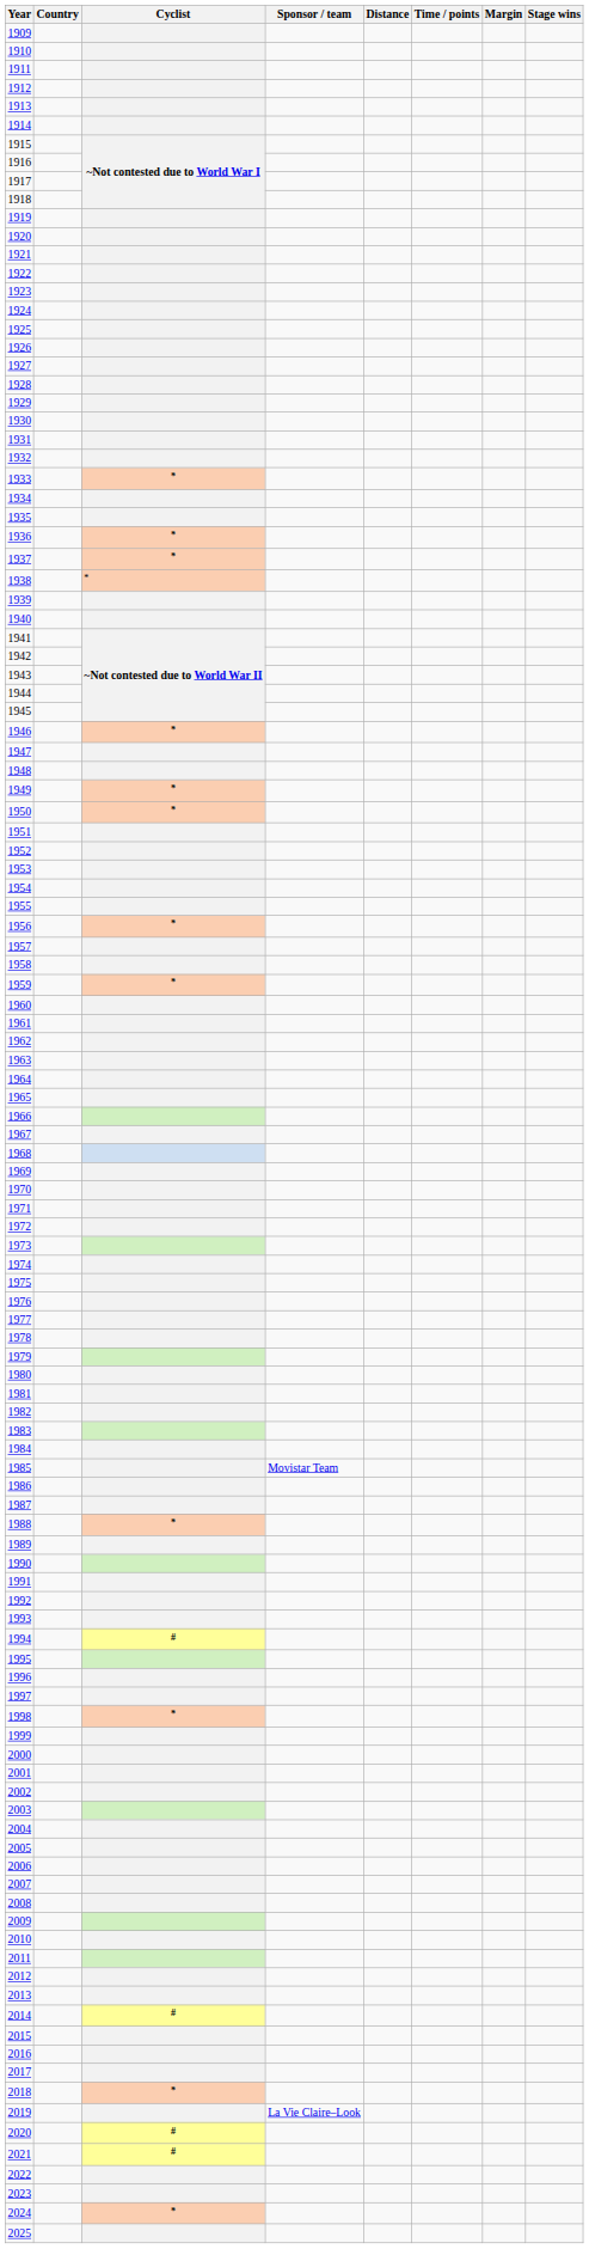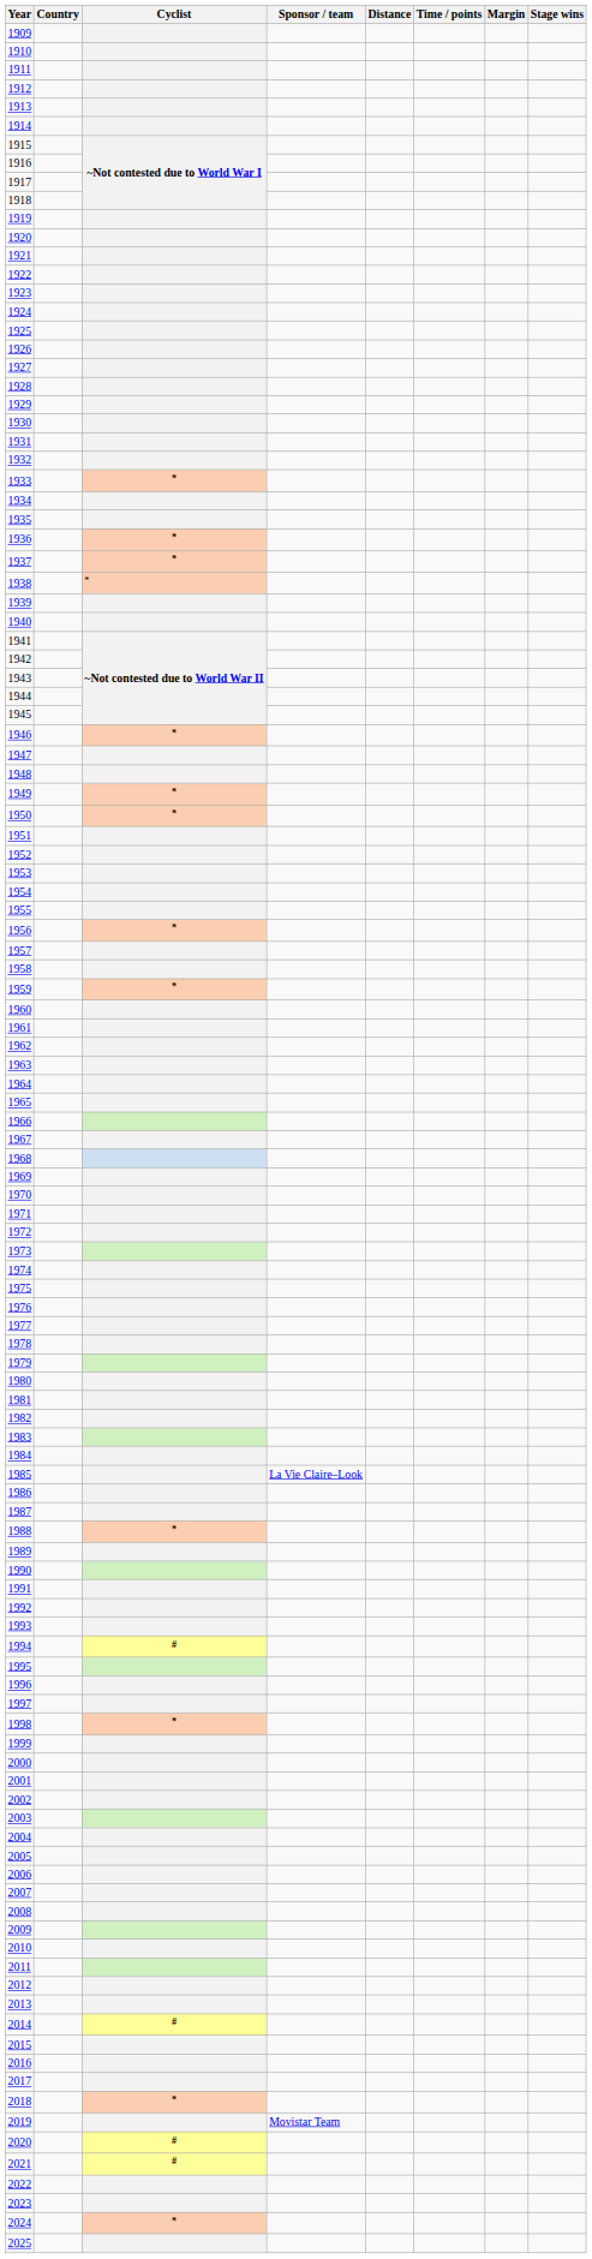1985 | Sponsor / team: Movistar Team -> La Vie Claire–Look
2019 | Sponsor / team: La Vie Claire–Look -> Movistar Team
